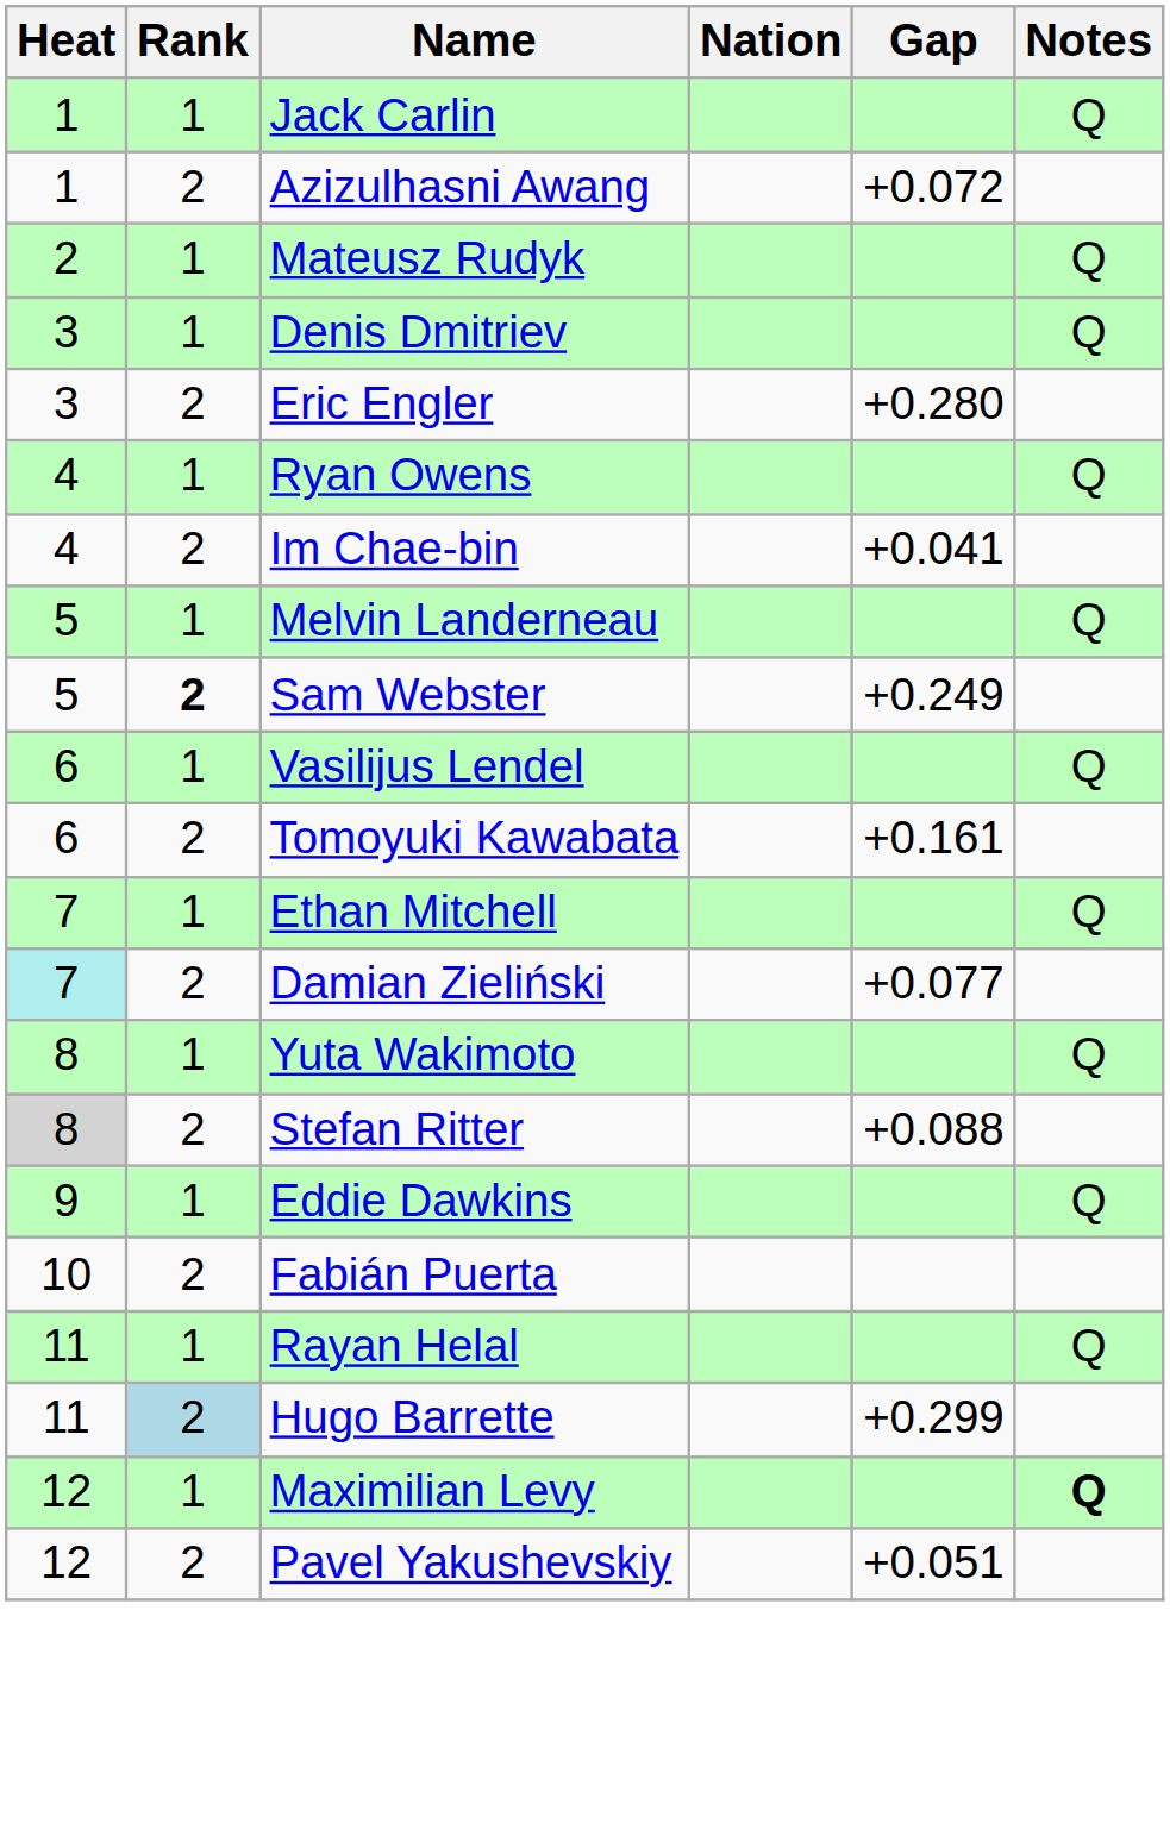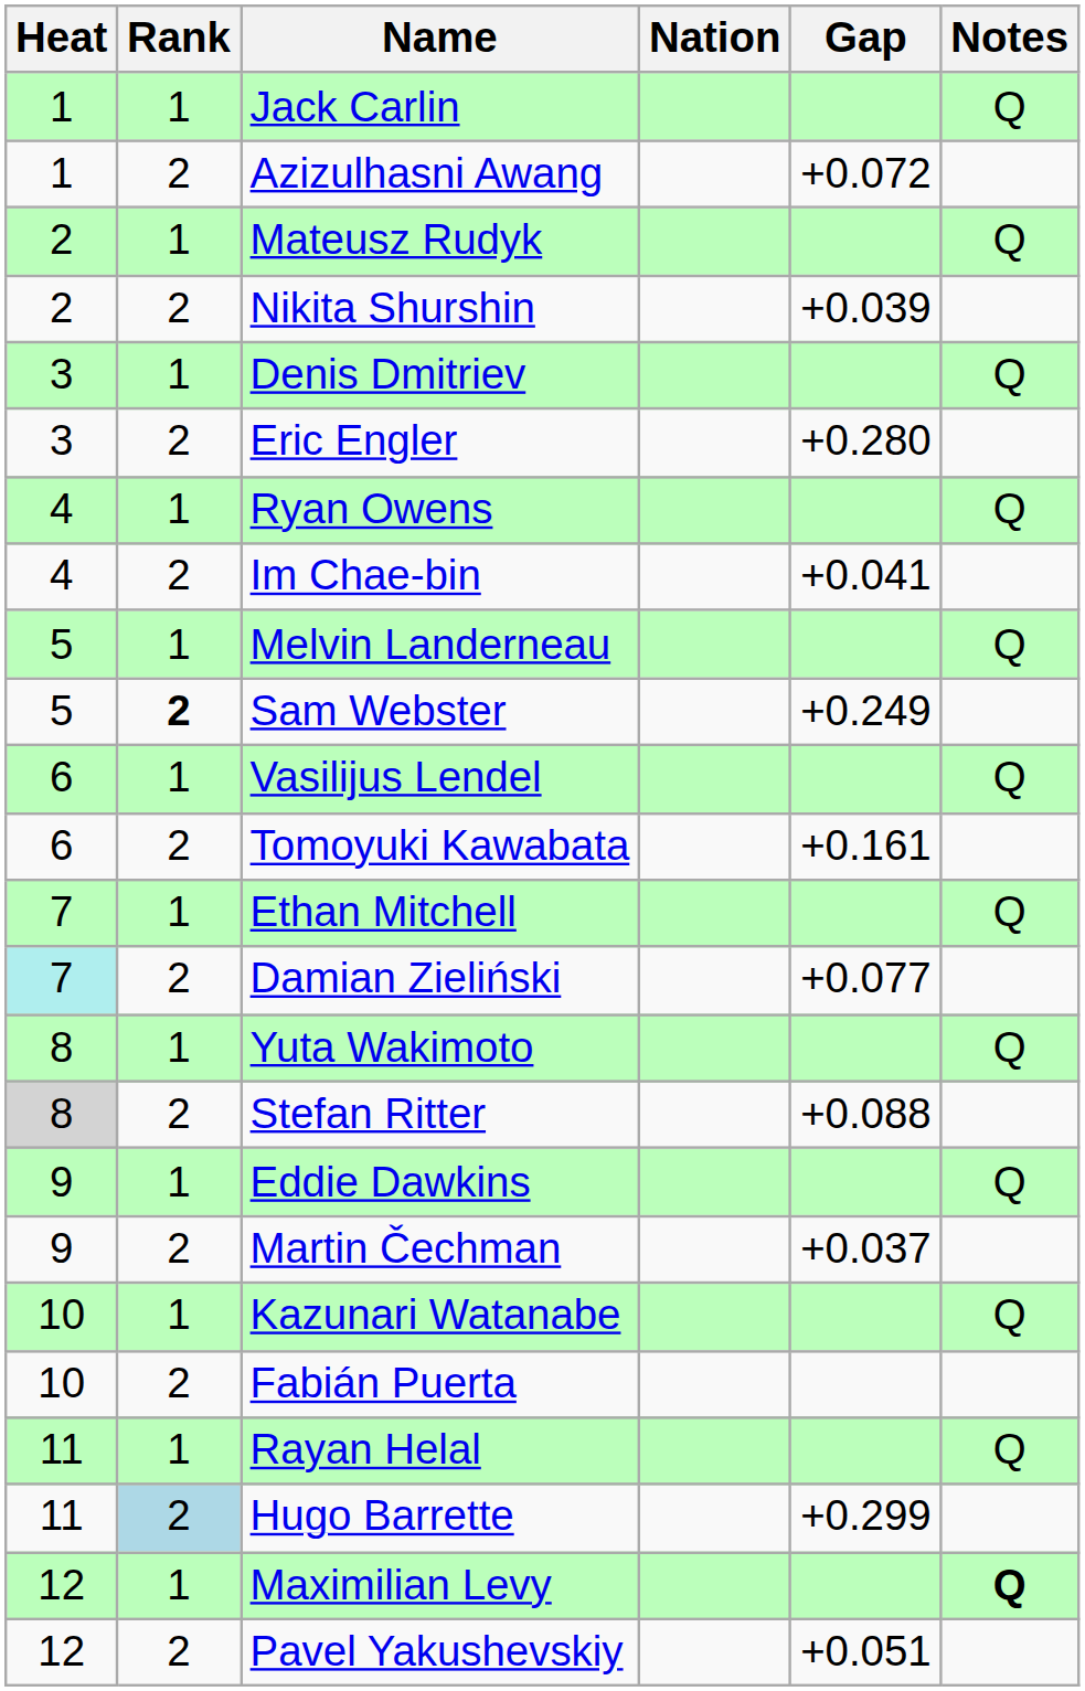+ row: 2 | 2 | Nikita Shurshin | +0.039
+ row: 9 | 2 | Martin Čechman | +0.037
+ row: 10 | 1 | Kazunari Watanabe | Q
